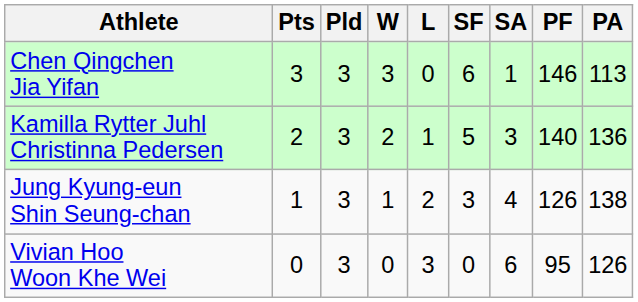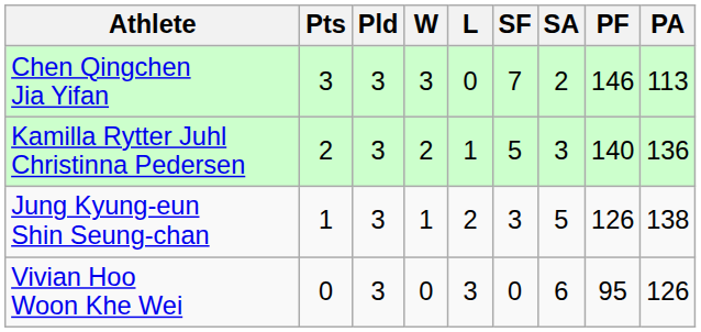Chen Qingchen Jia Yifan | SF: 6 -> 7
Chen Qingchen Jia Yifan | SA: 1 -> 2
Jung Kyung-eun Shin Seung-chan | SA: 4 -> 5
